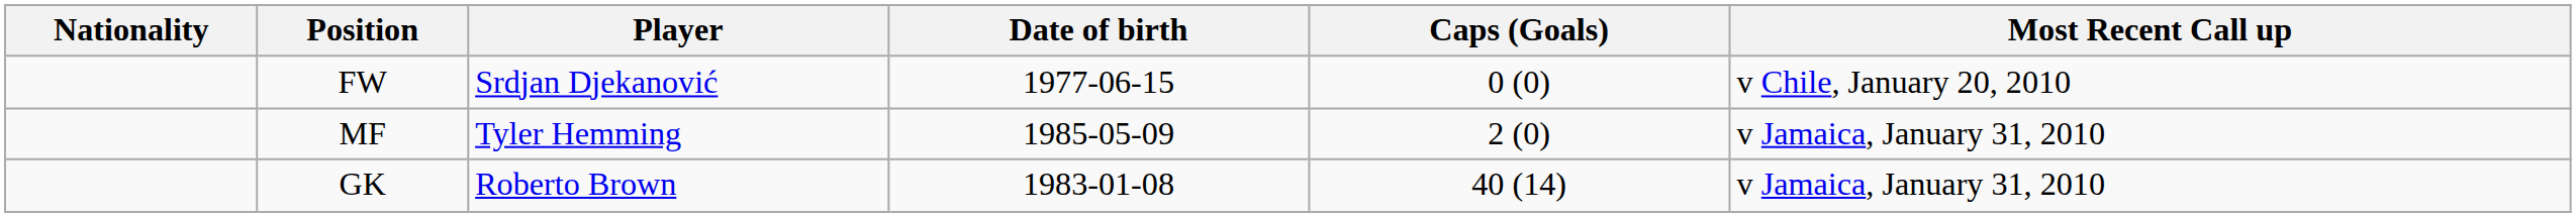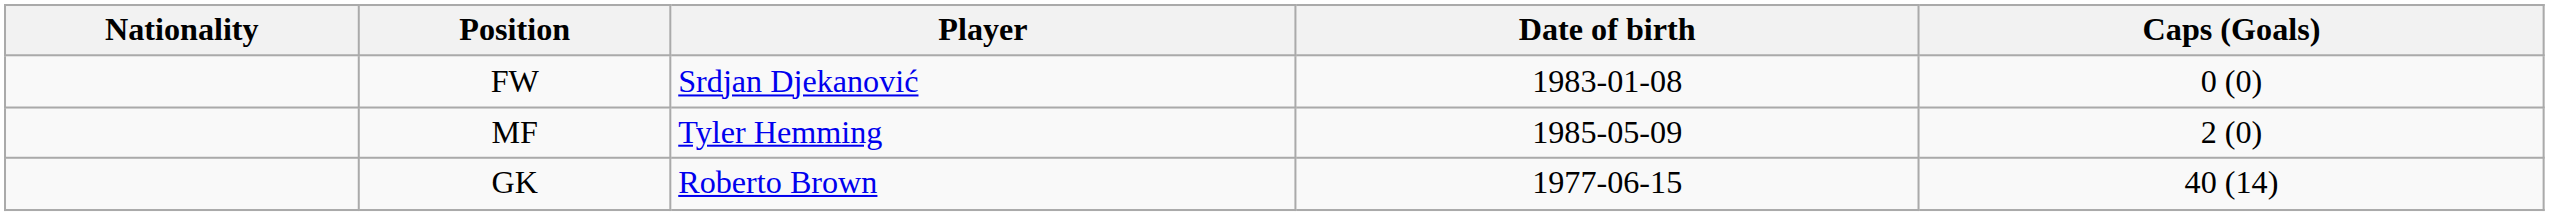- column: Most Recent Call up | v Chile, January 20, 2010 | v Jamaica, January 31, 2010 | v Jamaica, January 31, 2010
FW | Date of birth: 1977-06-15 -> 1983-01-08
GK | Date of birth: 1983-01-08 -> 1977-06-15
